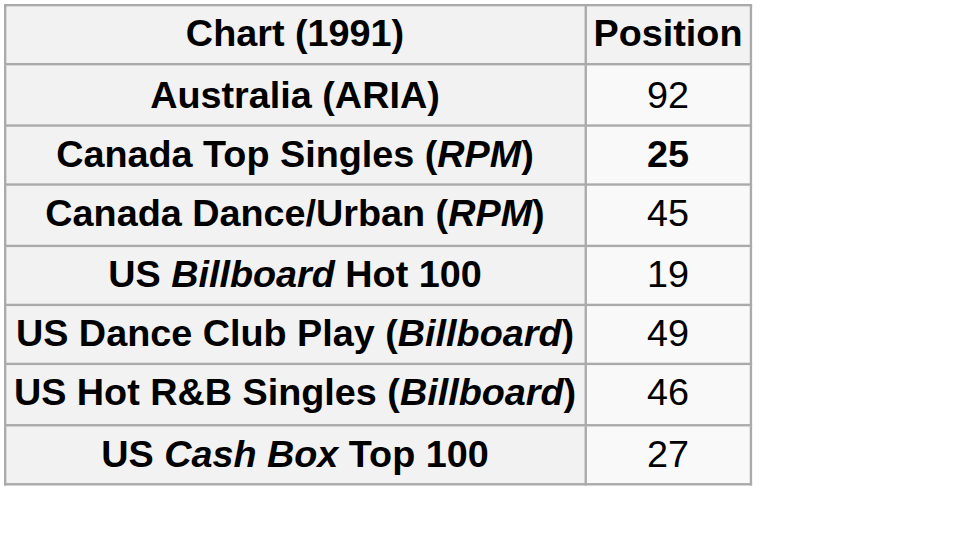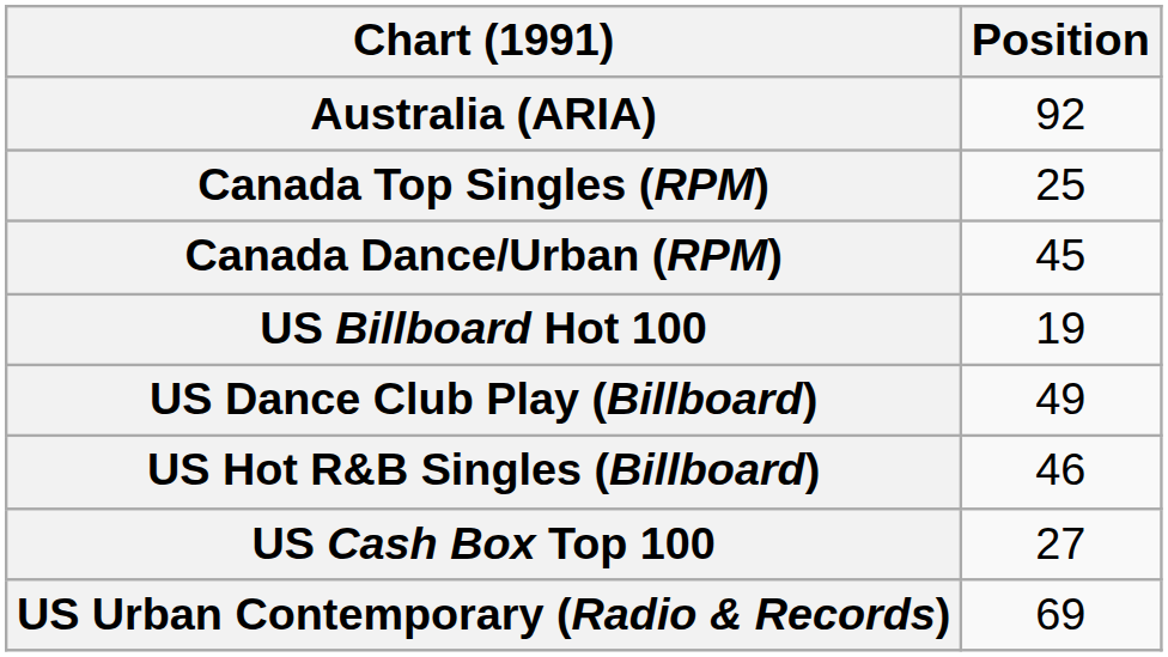Canada Top Singles (RPM) | Position: bold -> normal
+ row: US Urban Contemporary (Radio & Records) | 69
